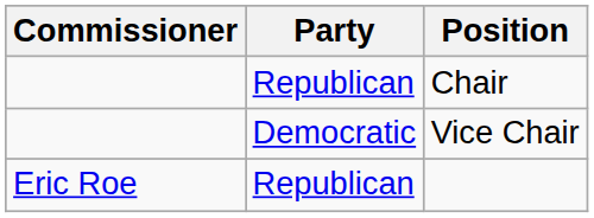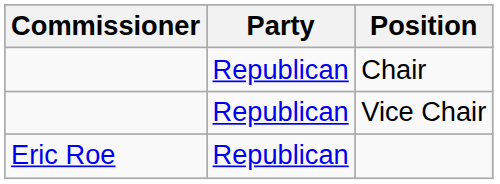Vice Chair | Party: Democratic -> Republican
